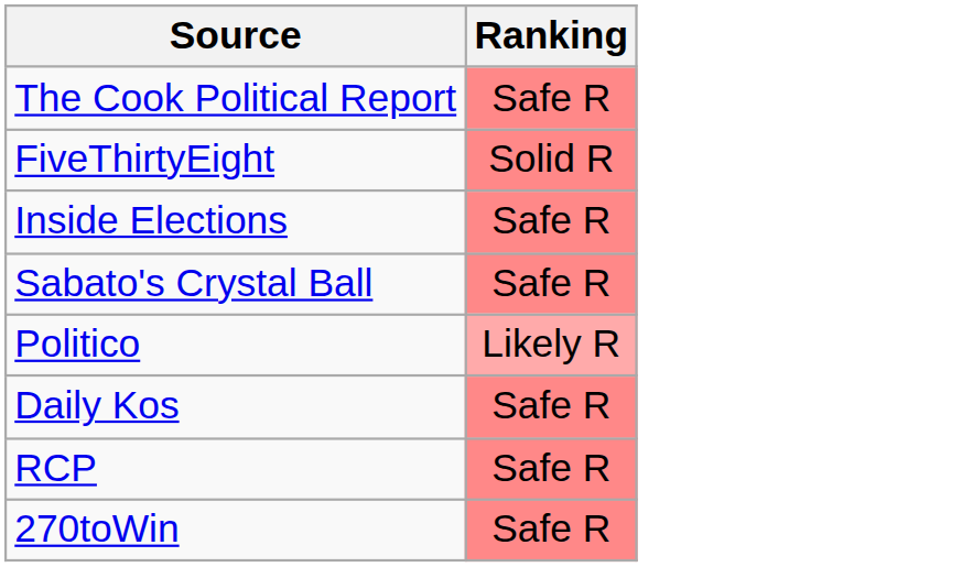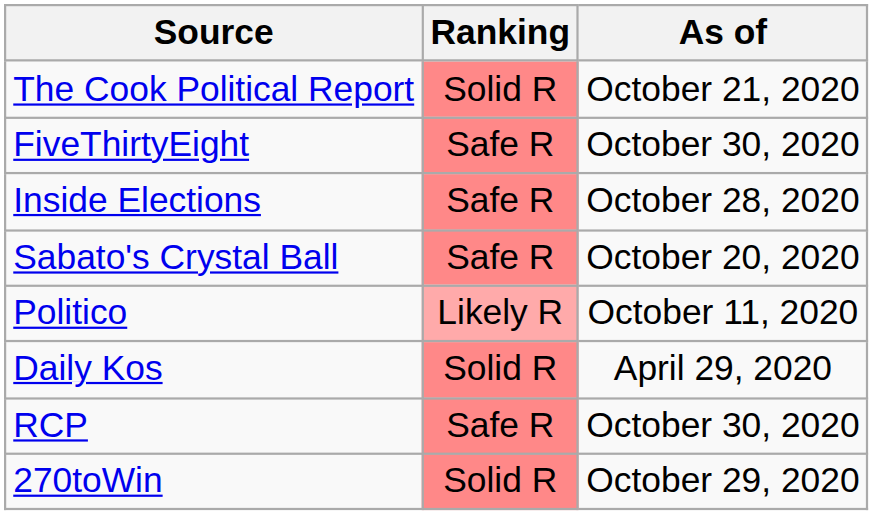+ column: As of | October 21, 2020 | October 30, 2020 | October 28, 2020 | October 20, 2020 | October 11, 2020 | April 29, 2020 | October 30, 2020 | October 29, 2020
The Cook Political Report | Ranking: Safe R -> Solid R
FiveThirtyEight | Ranking: Solid R -> Safe R
Daily Kos | Ranking: Safe R -> Solid R
270toWin | Ranking: Safe R -> Solid R
